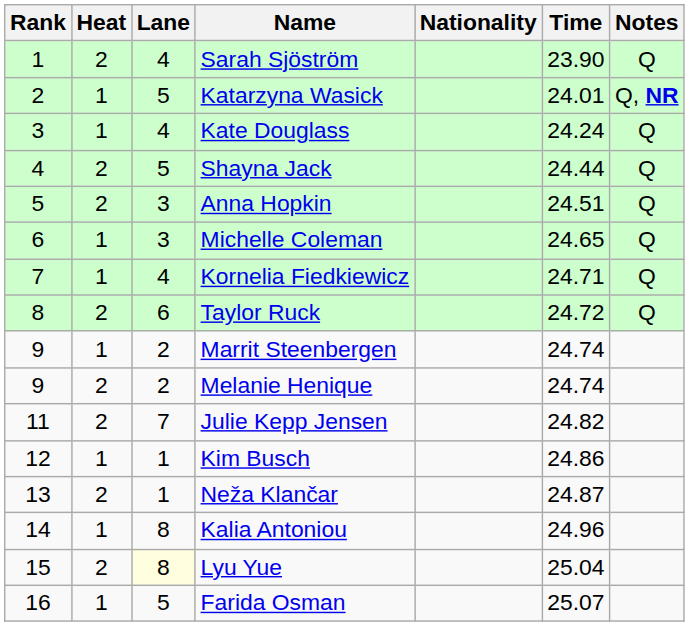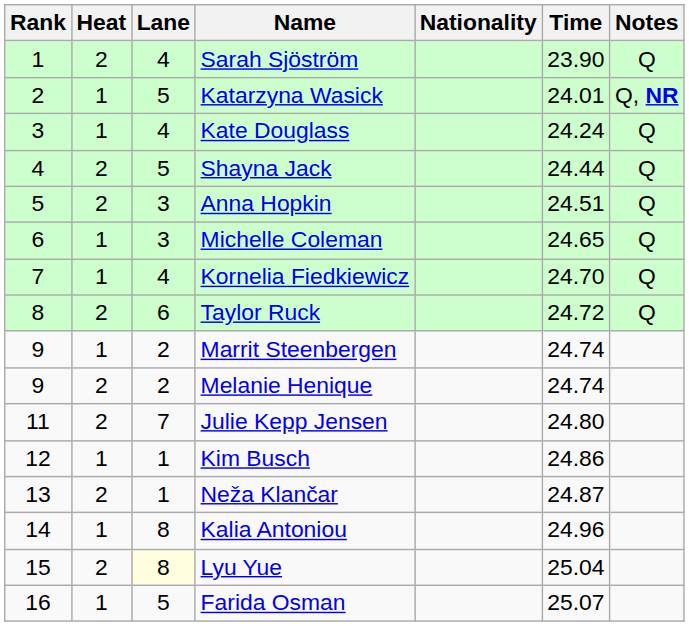Kornelia Fiedkiewicz | Time: 24.71 -> 24.70
Julie Kepp Jensen | Time: 24.82 -> 24.80
